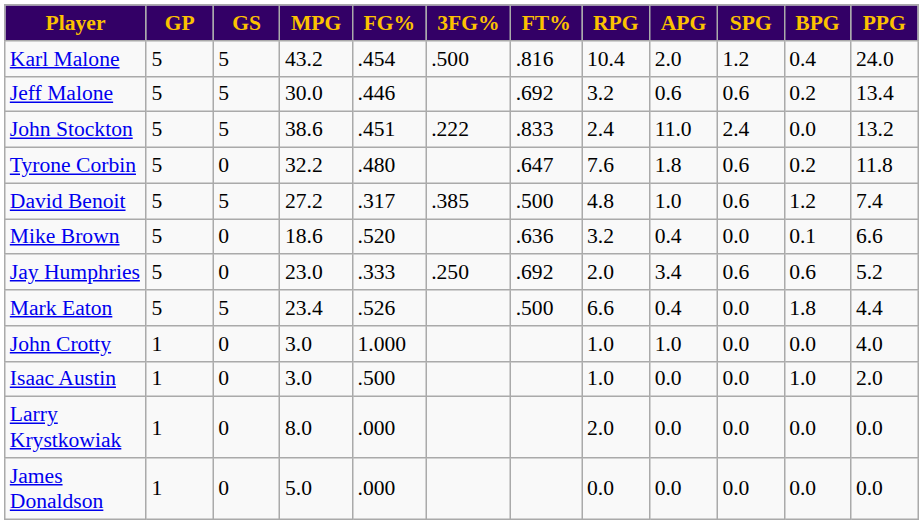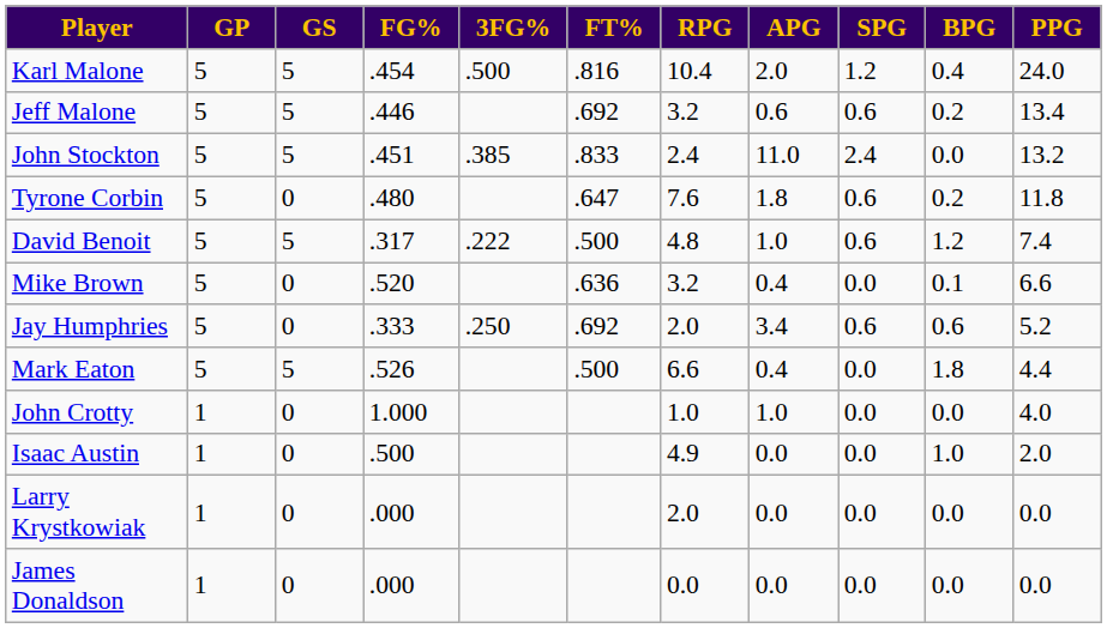- column: MPG | 43.2 | 30.0 | 38.6 | 32.2 | 27.2 | 18.6 | 23.0 | 23.4 | 3.0 | 3.0 | 8.0 | 5.0
John Stockton | 3FG%: .222 -> .385
David Benoit | 3FG%: .385 -> .222
Isaac Austin | RPG: 1.0 -> 4.9
